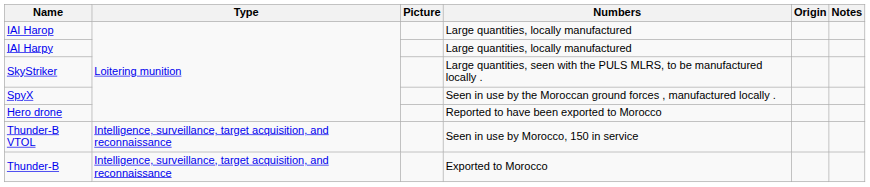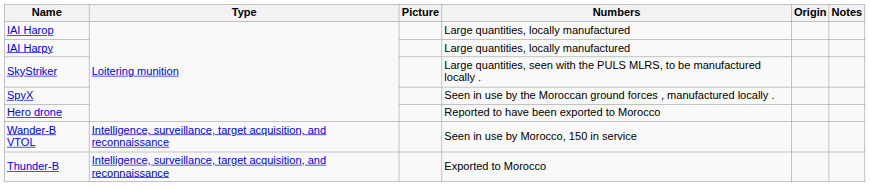+ row: Wander-B VTOL | Intelligence, surveillance, target acquisition, and reconnaissance | Seen in use by Morocco, 150 in service
- row: Thunder-B VTOL | Intelligence, surveillance, target acquisition, and reconnaissance | Seen in use by Morocco, 150 in service
